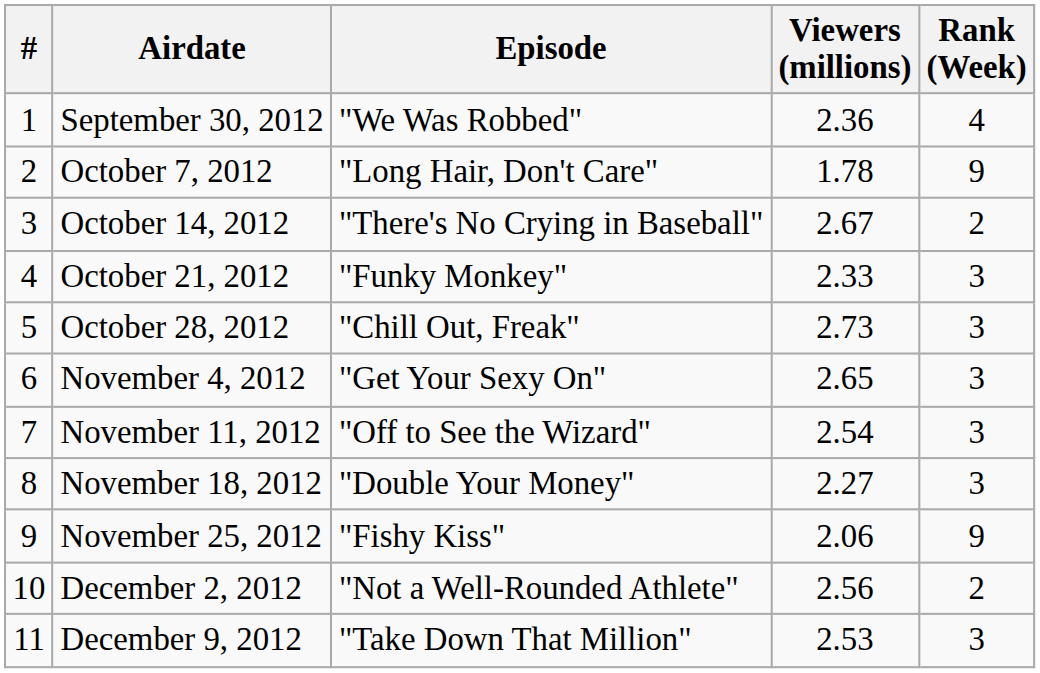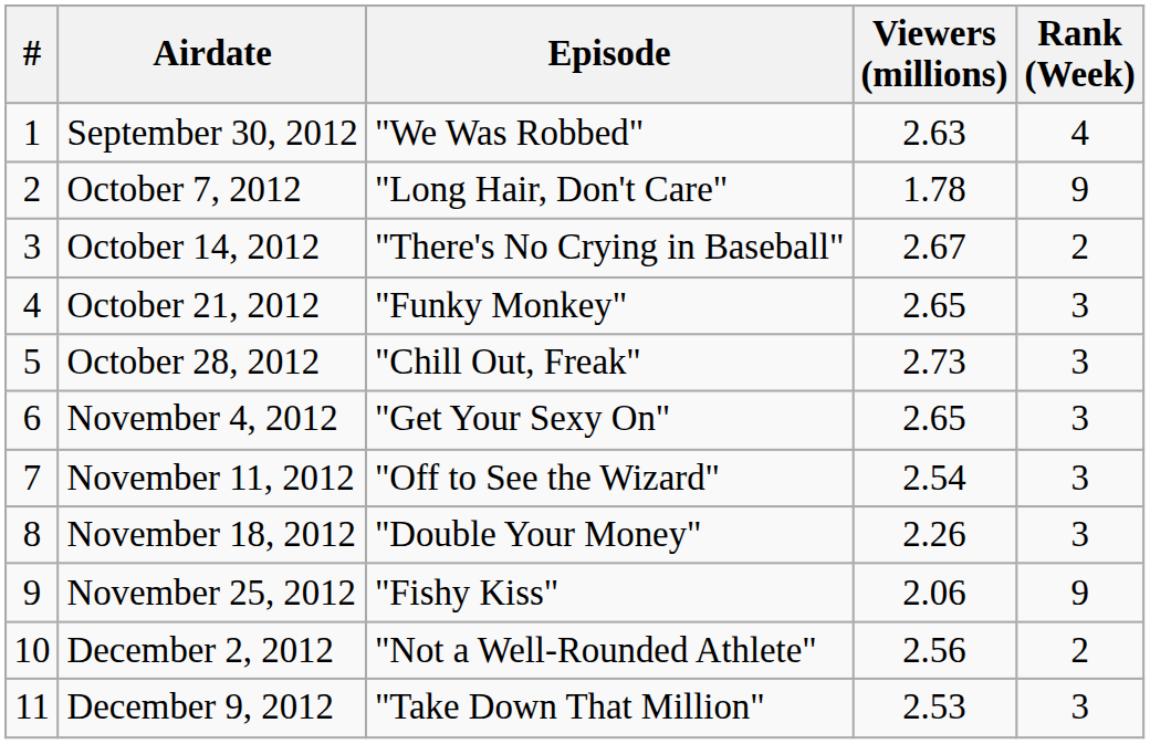September 30, 2012 | Viewers (millions): 2.36 -> 2.63
October 21, 2012 | Viewers (millions): 2.33 -> 2.65
November 18, 2012 | Viewers (millions): 2.27 -> 2.26
